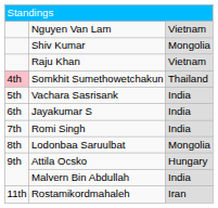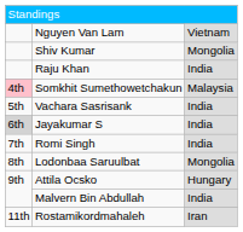Raju Khan | column 3: Vietnam -> India
Somkhit Sumethowetchakun | column 3: Thailand -> Malaysia
Jayakumar S | column 1: no background -> lightgrey background
